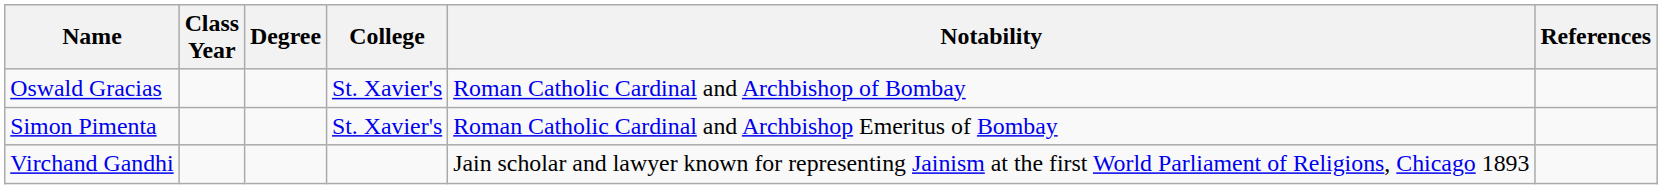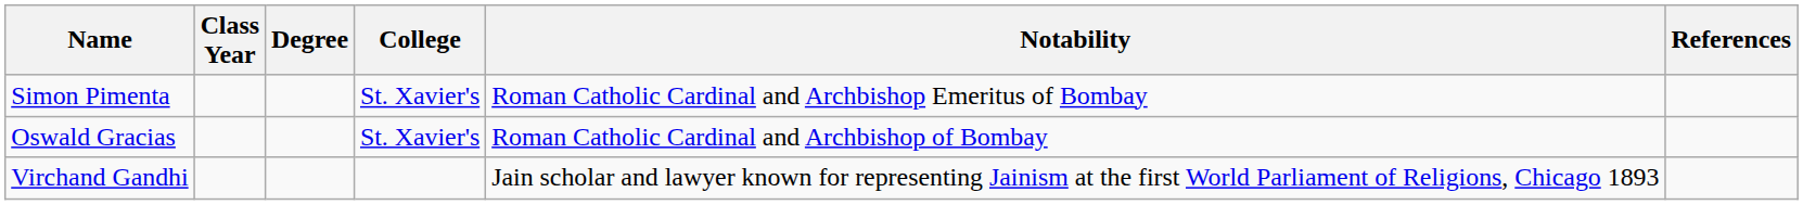rows swapped: Oswald Gracias <-> Simon Pimenta
